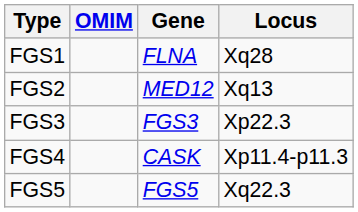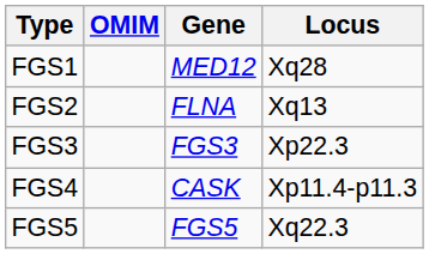FGS1 | Gene: FLNA -> MED12
FGS2 | Gene: MED12 -> FLNA
